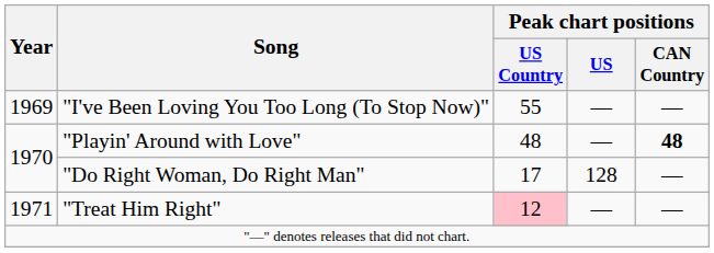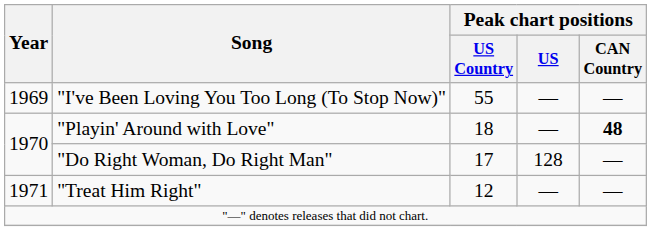"Playin' Around with Love" | Peak chart positions / US Country: 48 -> 18
"Treat Him Right" | Peak chart positions / US Country: pink background -> no background
